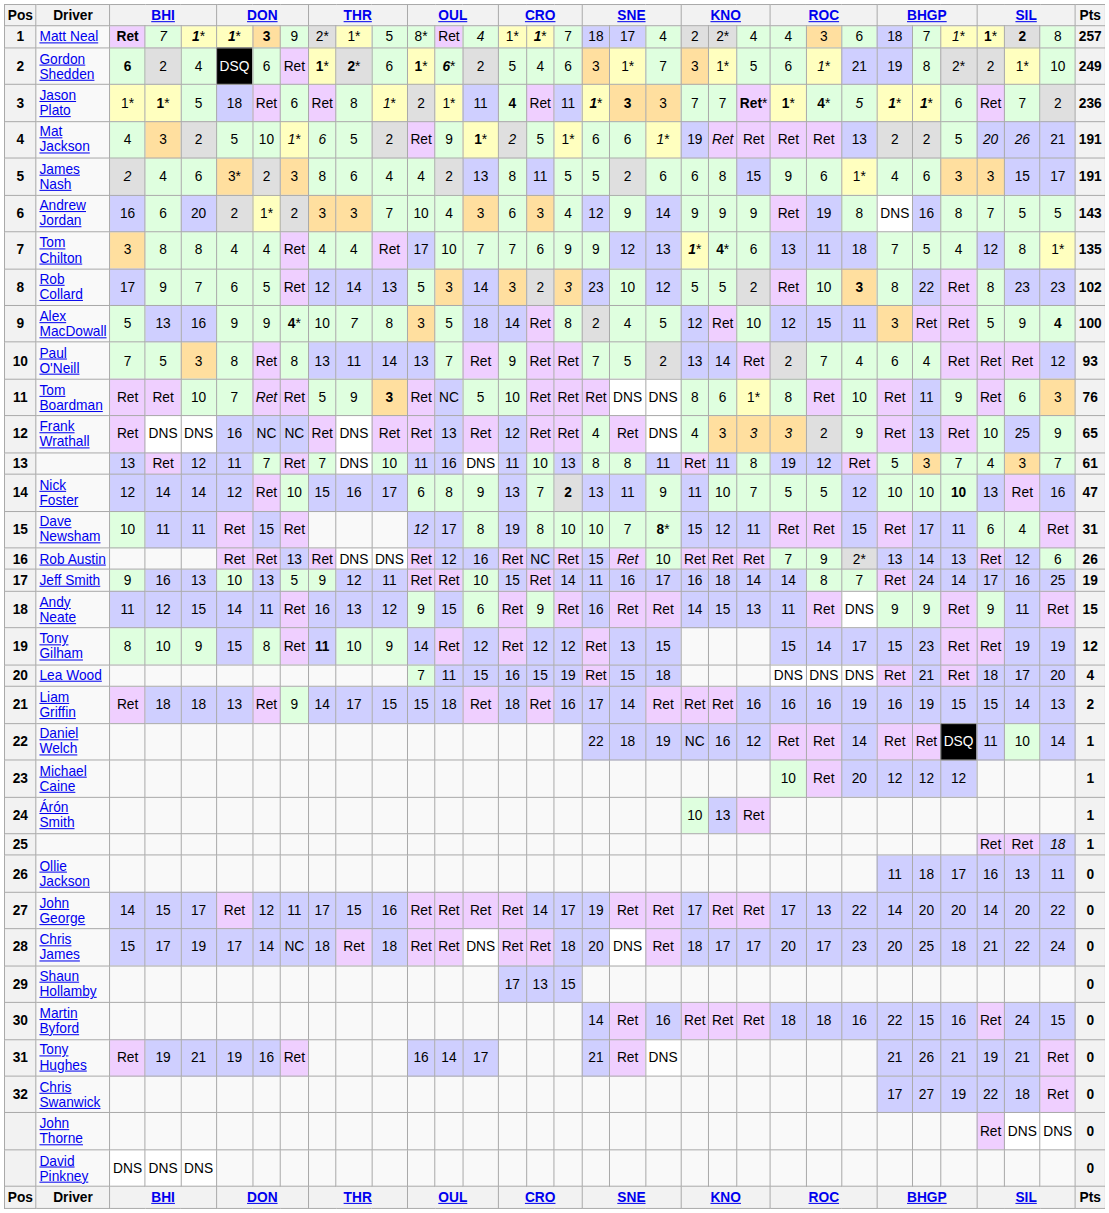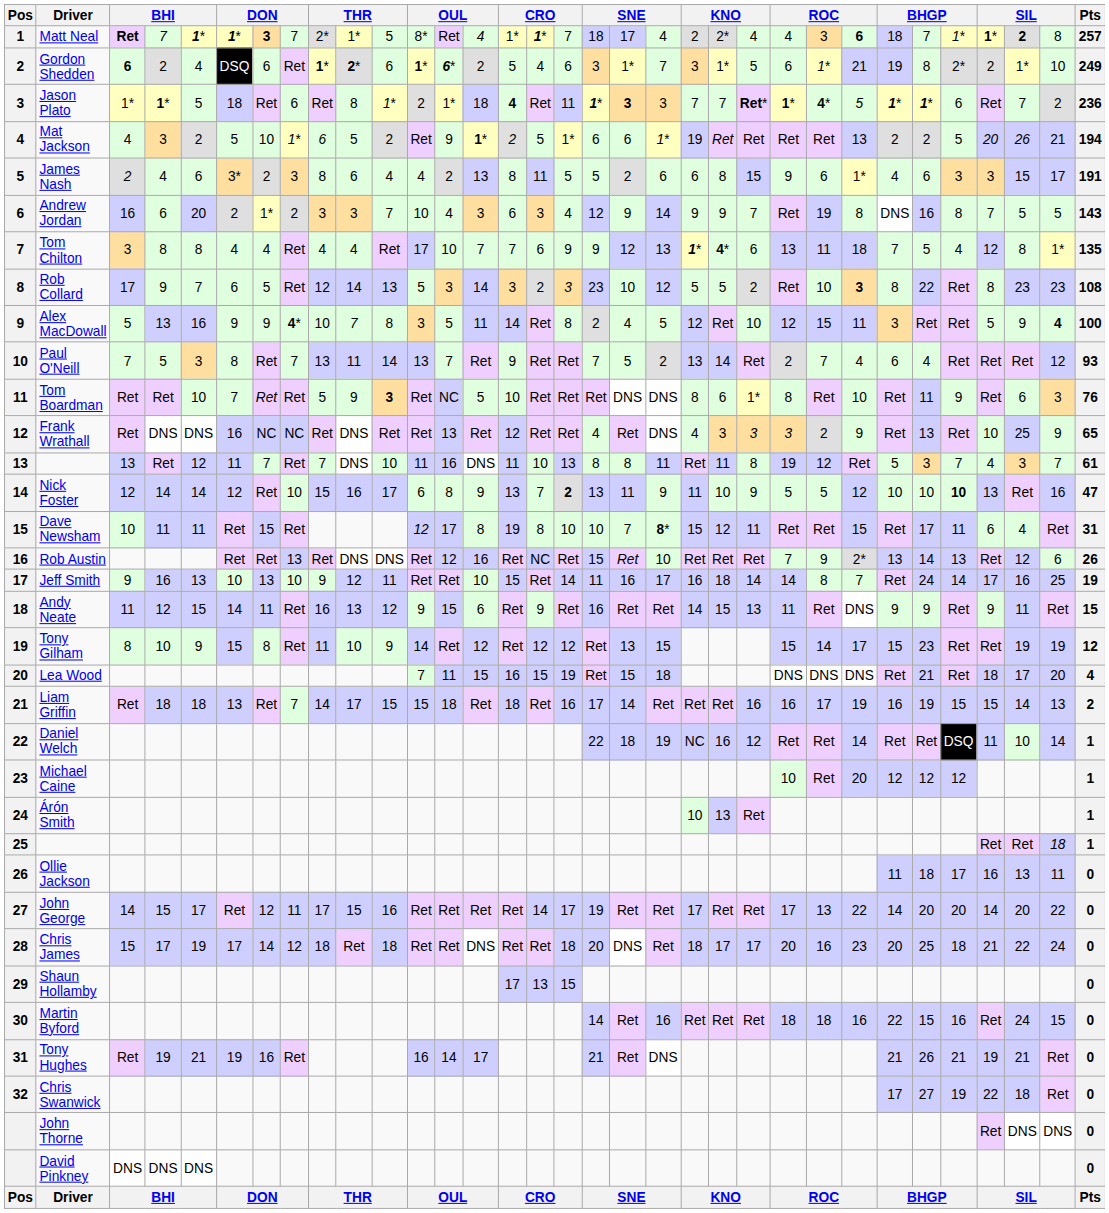Matt Neal | column 8: 9 -> 7
Matt Neal | column 26: normal -> bold
Jason Plato | column 14: 11 -> 18
Mat Jackson | Pts: 191 -> 194
Andrew Jordan | column 23: 9 -> 7
Rob Collard | Pts: 102 -> 108
Alex MacDowall | column 14: 18 -> 11
Paul O'Neill | column 8: 8 -> 7
Nick Foster | column 23: 7 -> 9
Jeff Smith | column 8: 5 -> 10
Tony Gilham | column 9: bold -> normal
Liam Griffin | column 8: 9 -> 7
Liam Griffin | column 25: 16 -> 17
Chris James | column 8: NC -> 12
Chris James | column 25: 17 -> 16
